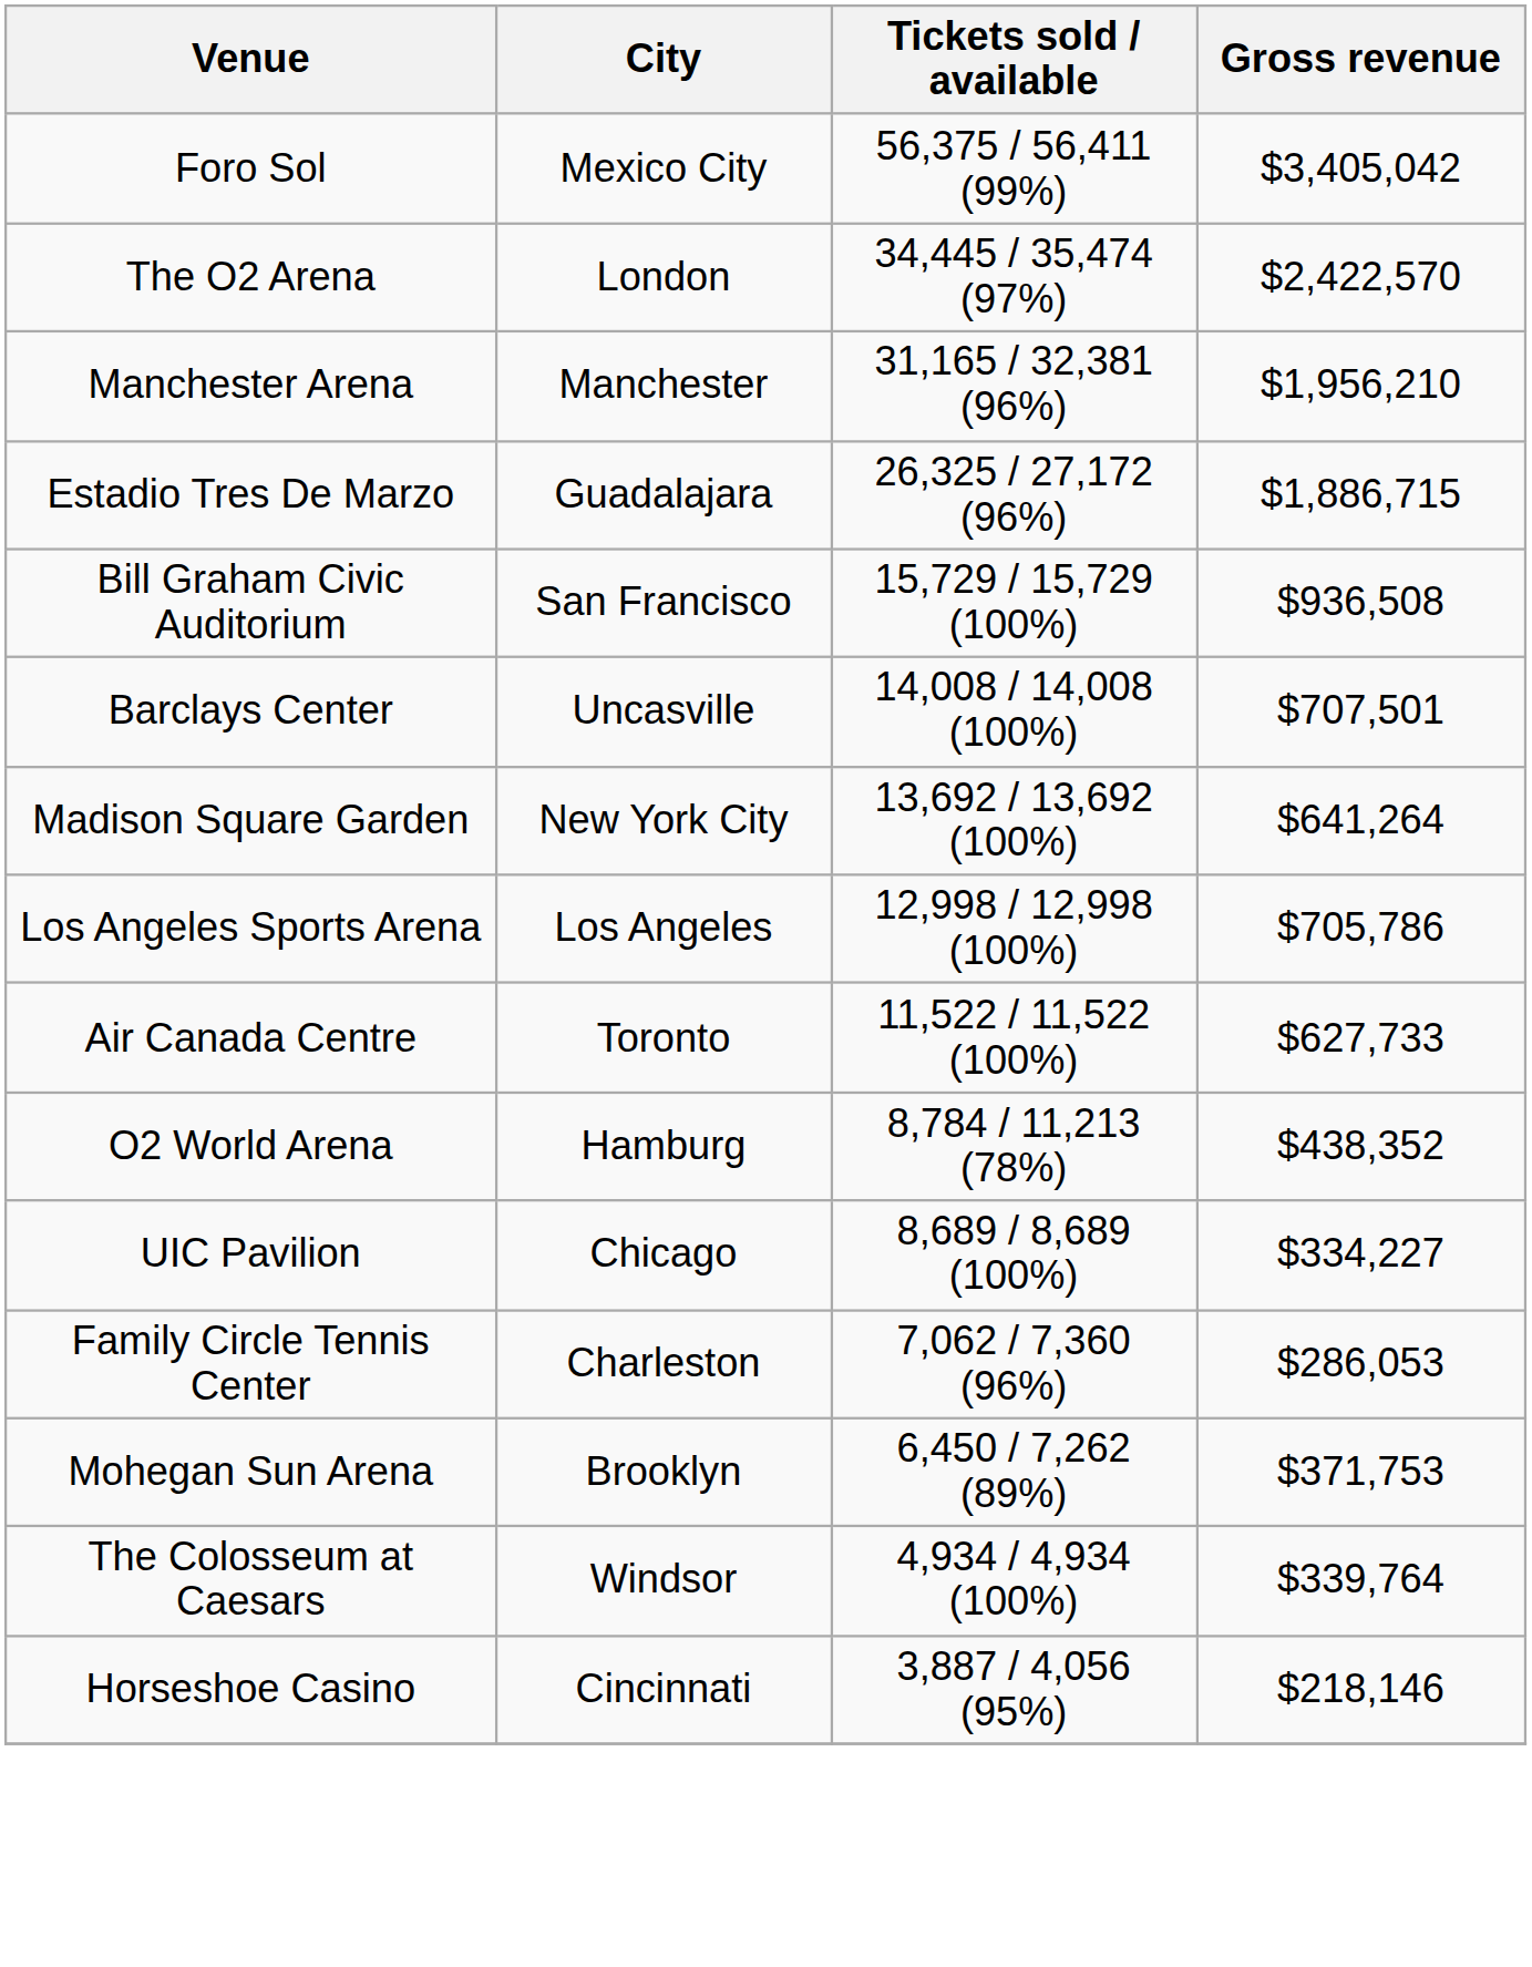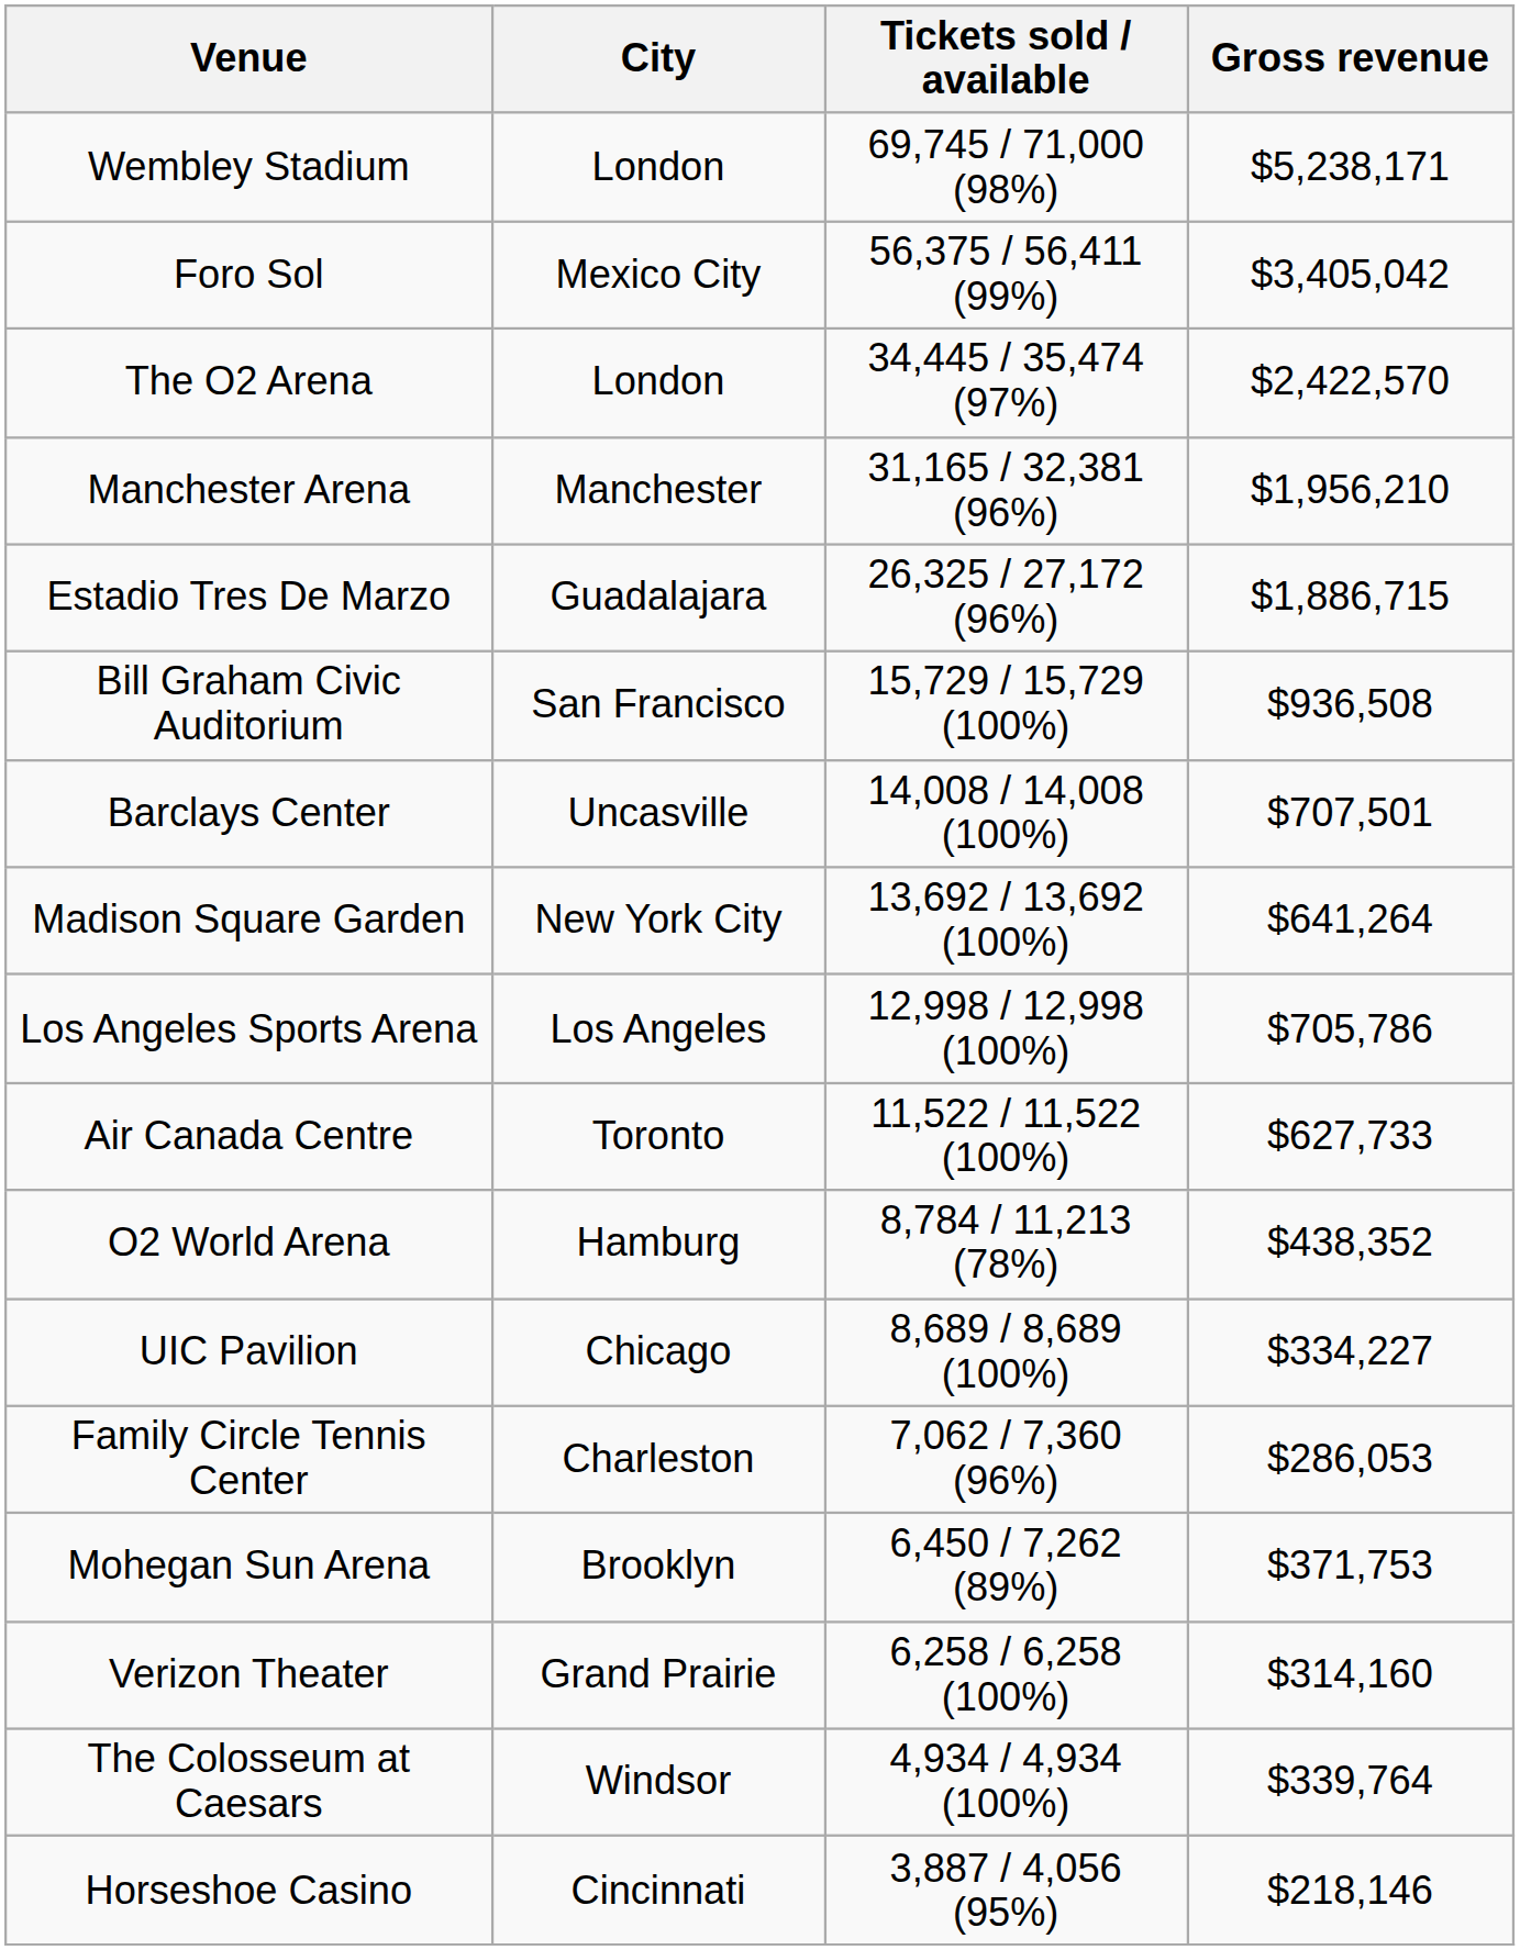+ row: Wembley Stadium | London | 69,745 / 71,000 (98%) | $5,238,171
+ row: Verizon Theater | Grand Prairie | 6,258 / 6,258 (100%) | $314,160
